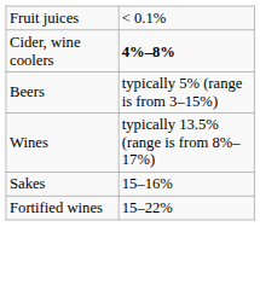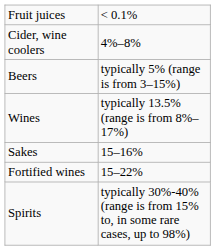Cider, wine coolers | column 2: bold -> normal
+ row: Spirits | typically 30%-40% (range is from 15% to, in some rare cases, up to 98%)
